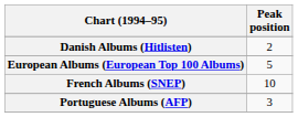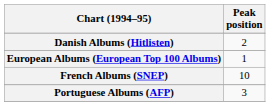European Albums (European Top 100 Albums) | Peak position: 5 -> 1
